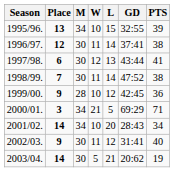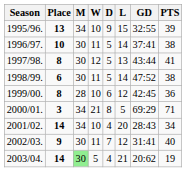+ column: D | 9 | 5 | 5 | 5 | 6 | 8 | 4 | 7 | 4
1996/97. | Place: 12 -> 10
1997/98. | Place: 6 -> 8
1998/99. | Place: 7 -> 6
1999/00. | Place: 9 -> 8
2003/04. | M: no background -> lightgreen background
